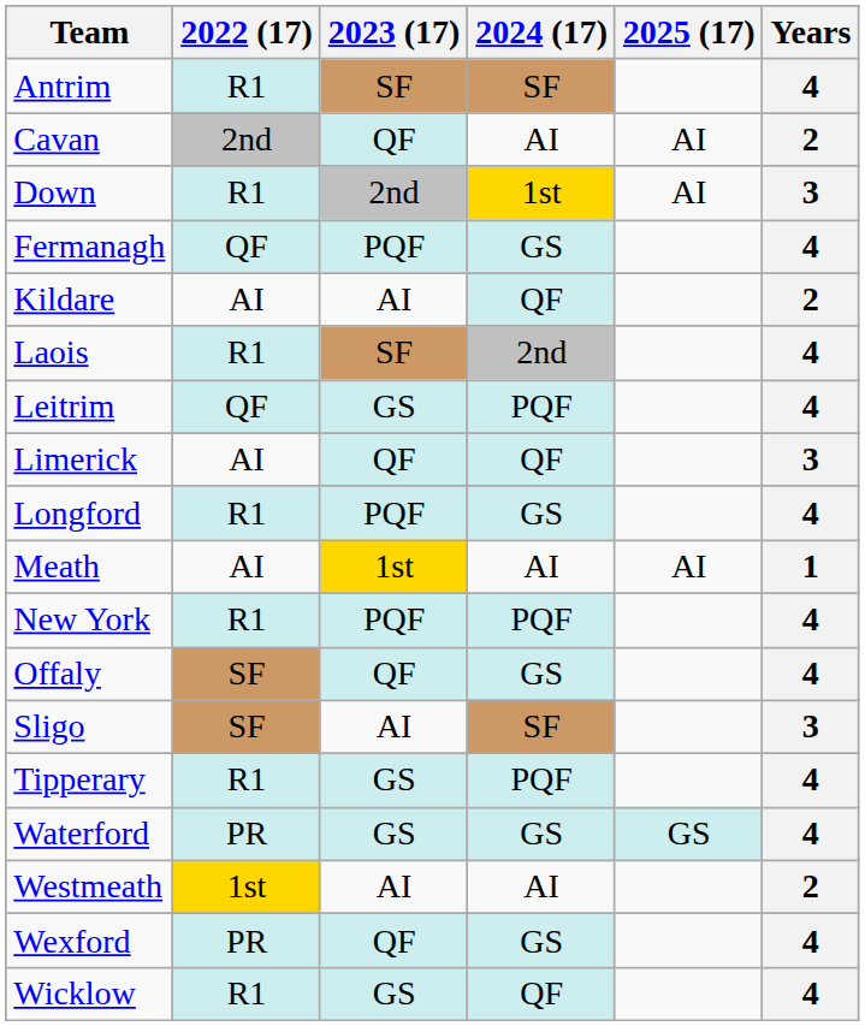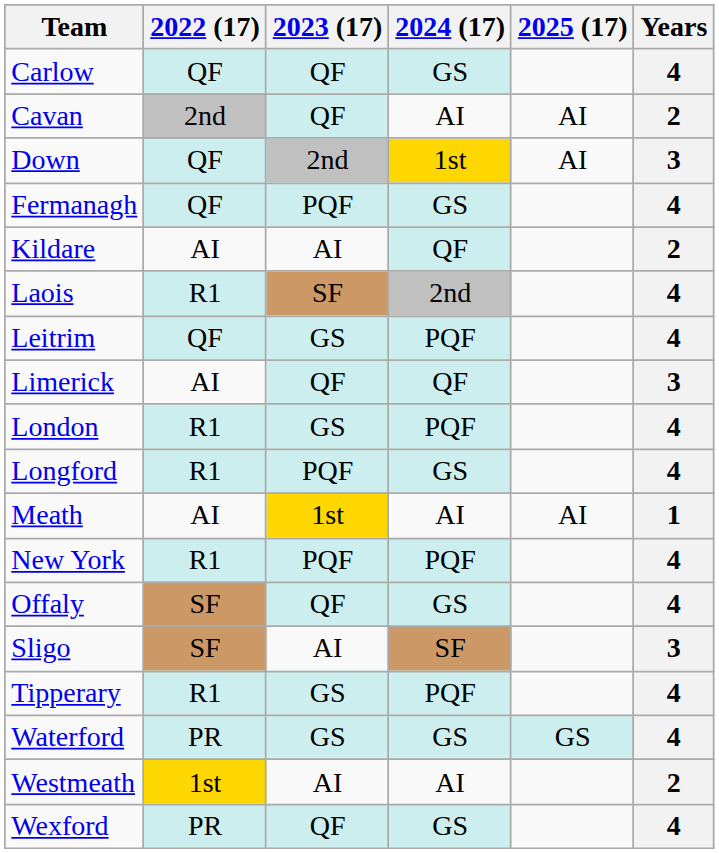- row: Antrim | R1 | SF | SF | 4
+ row: Carlow | QF | QF | GS | 4
Down | 2022 (17): R1 -> QF
+ row: London | R1 | GS | PQF | 4
- row: Wicklow | R1 | GS | QF | 4
